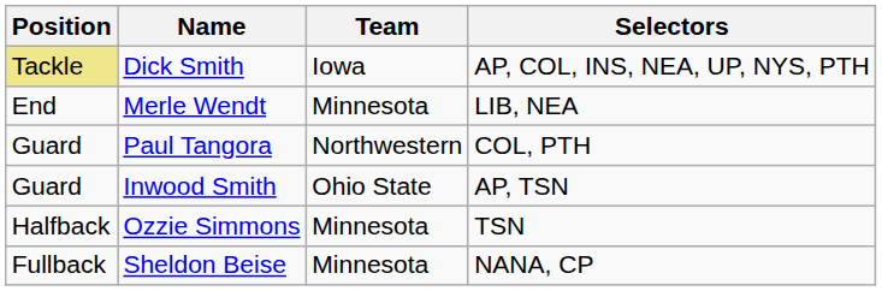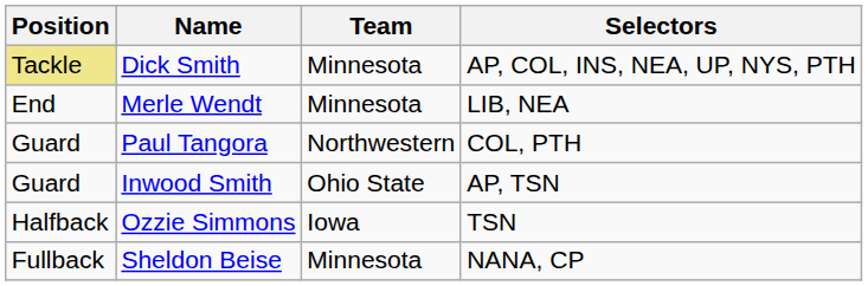Dick Smith | Team: Iowa -> Minnesota
Ozzie Simmons | Team: Minnesota -> Iowa
